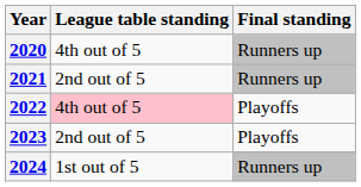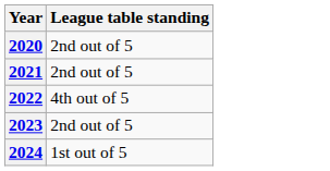- column: Final standing | Runners up | Runners up | Playoffs | Playoffs | Runners up
2020 | League table standing: 4th out of 5 -> 2nd out of 5
2022 | League table standing: pink background -> no background
